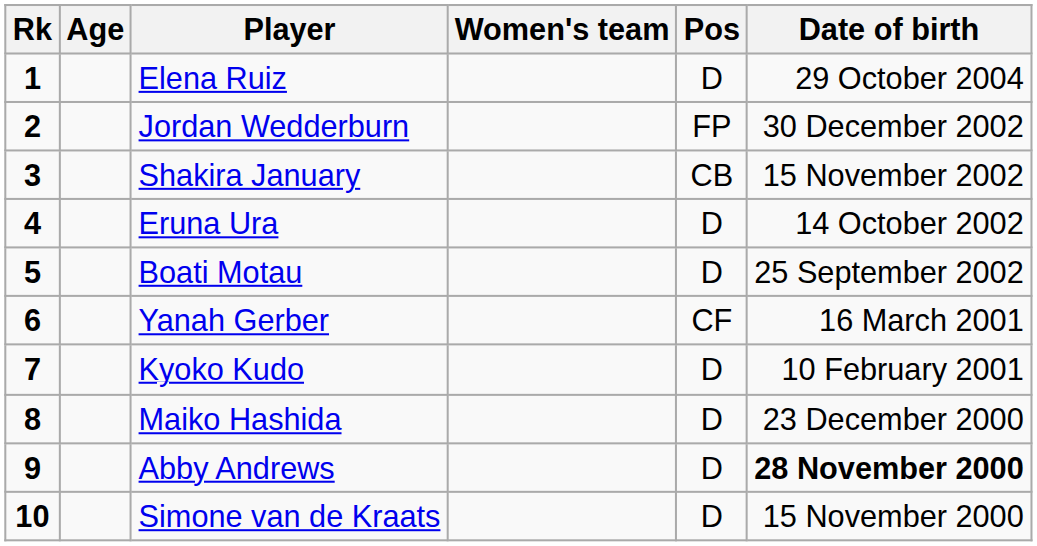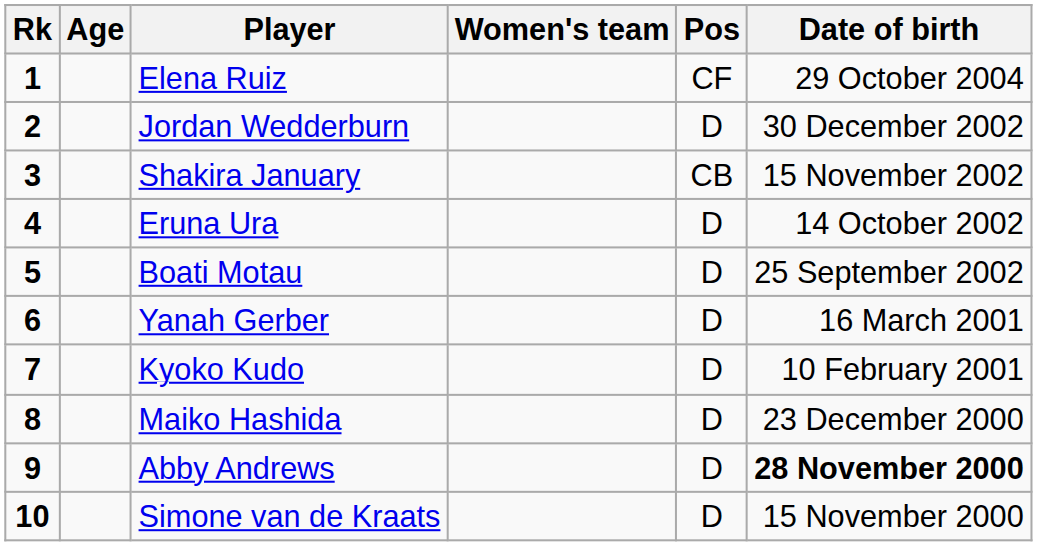Elena Ruiz | Pos: D -> CF
Jordan Wedderburn | Pos: FP -> D
Yanah Gerber | Pos: CF -> D
